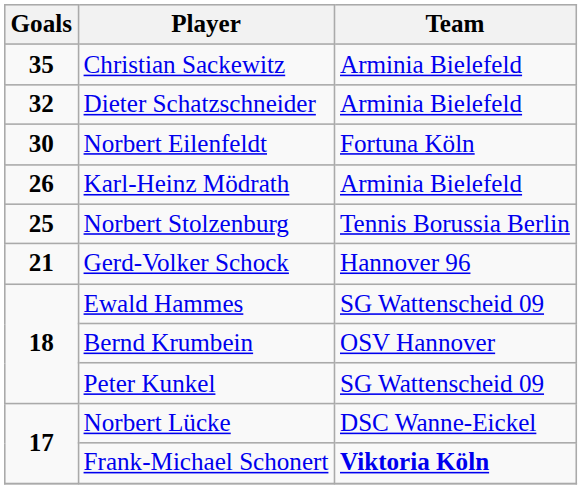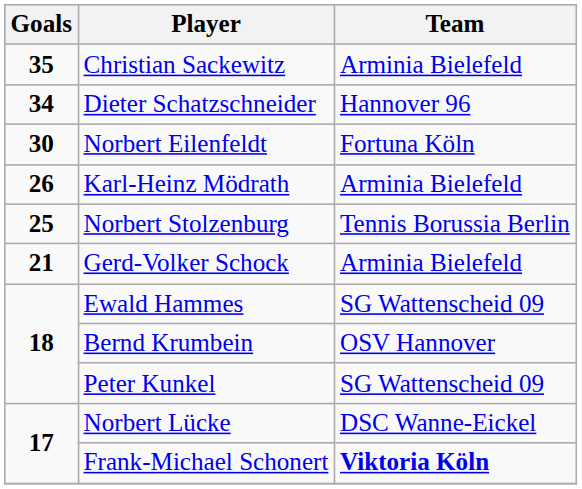Dieter Schatzschneider | Goals: 32 -> 34
Dieter Schatzschneider | Team: Arminia Bielefeld -> Hannover 96
Gerd-Volker Schock | Team: Hannover 96 -> Arminia Bielefeld
